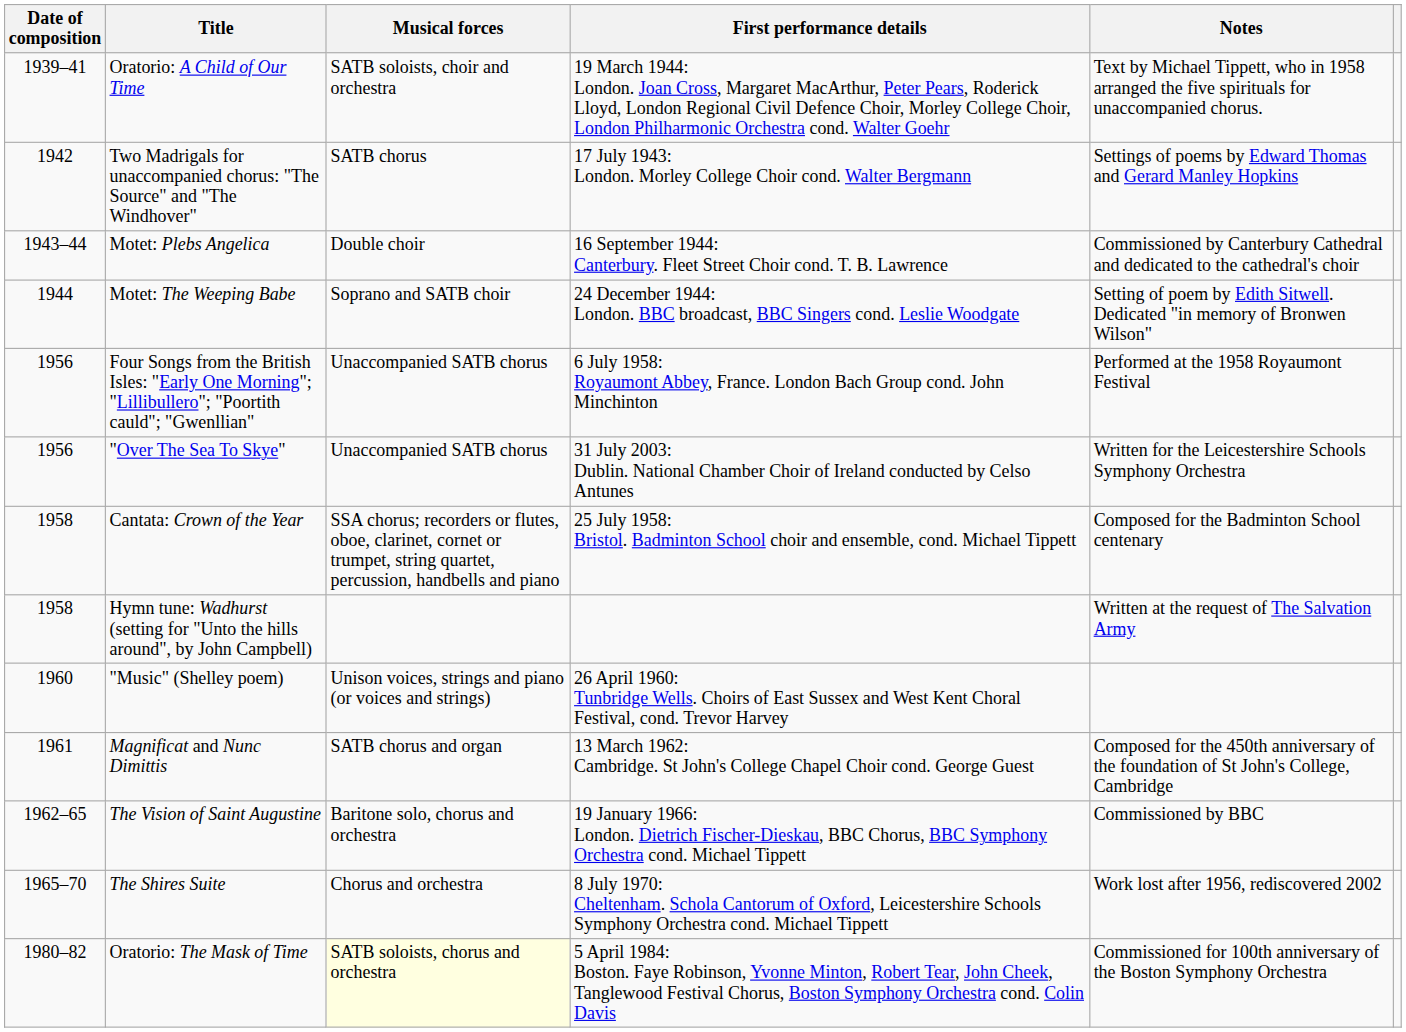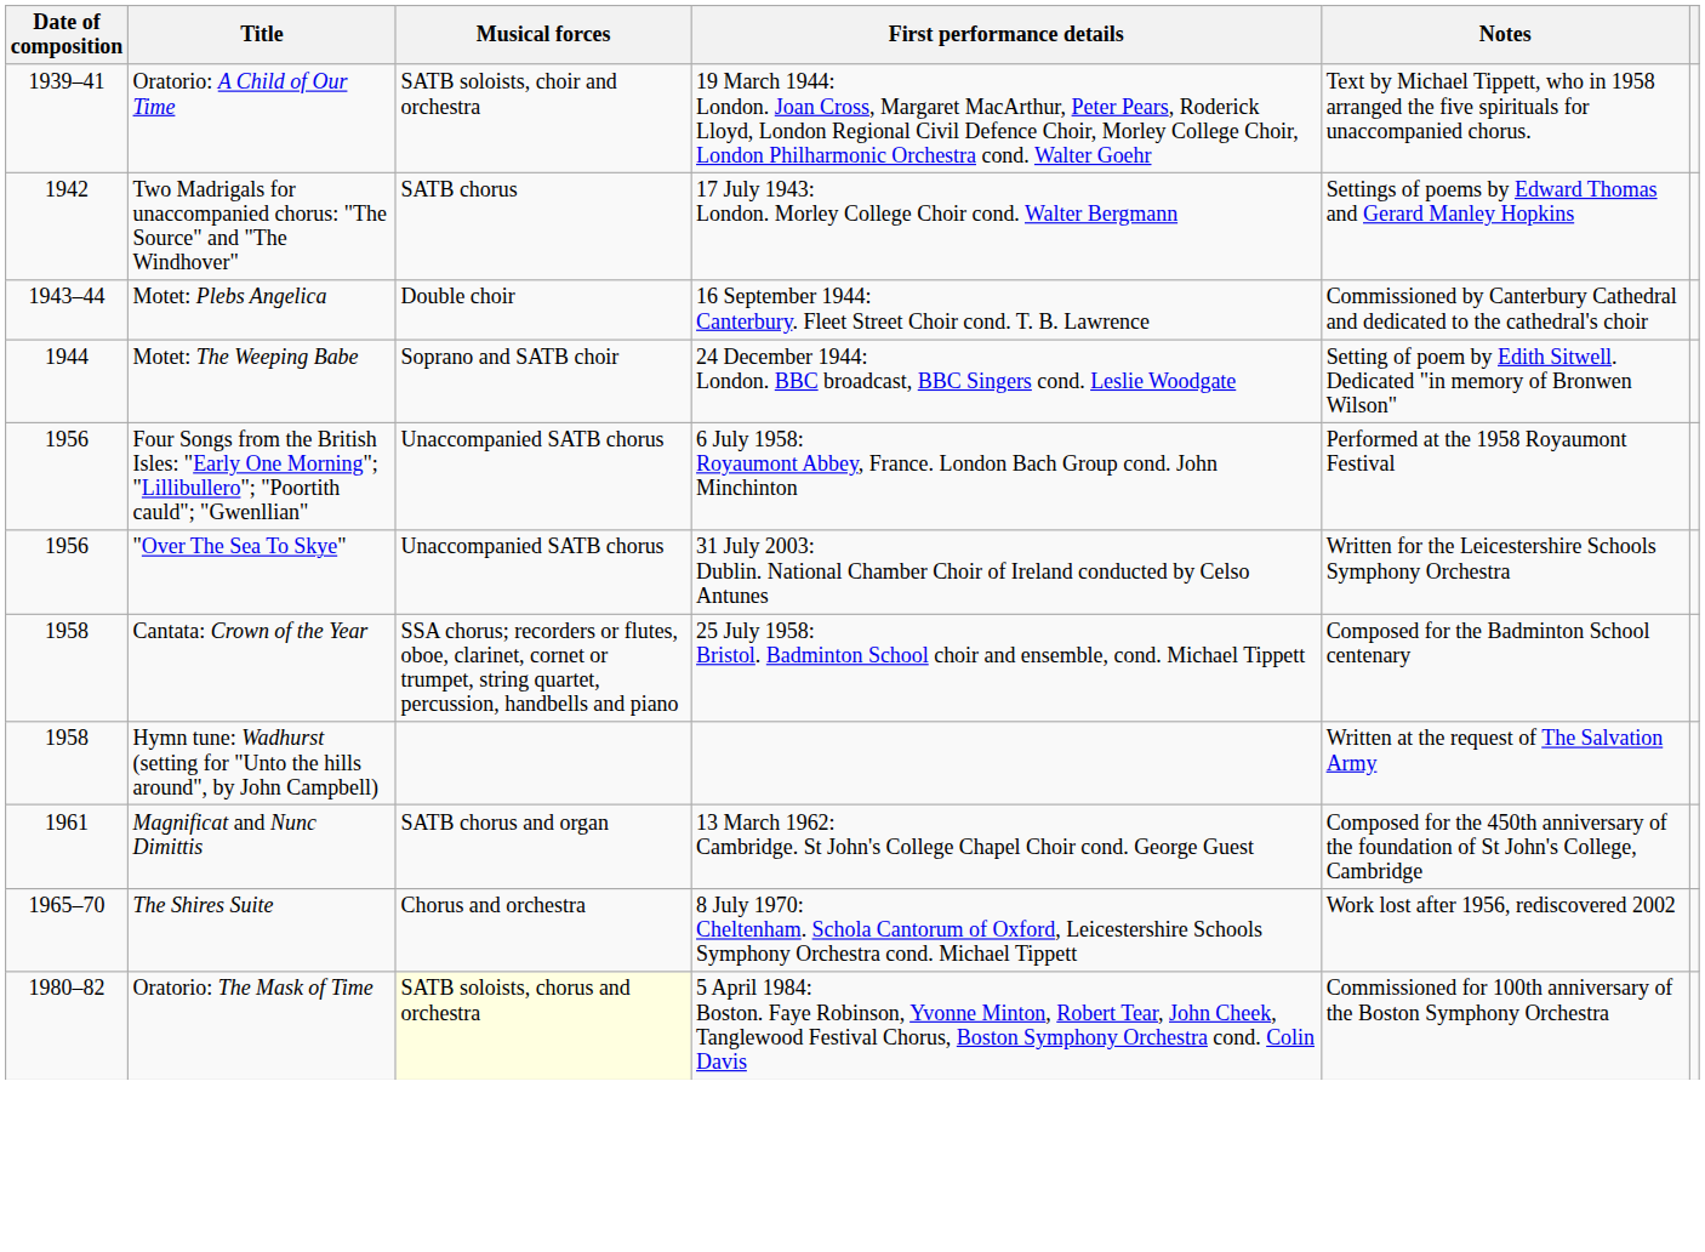- row: 1960 | "Music" (Shelley poem) | Unison voices, strings and piano (or voices and strings) | 26 April 1960: Tunbridge Wells. Choirs of East Sussex and West Kent Choral Festival, cond. Trevor Harvey
- row: 1962–65 | The Vision of Saint Augustine | Baritone solo, chorus and orchestra | 19 January 1966: London. Dietrich Fischer-Dieskau, BBC Chorus, BBC Symphony Orchestra cond. Michael Tippett | Commissioned by BBC
